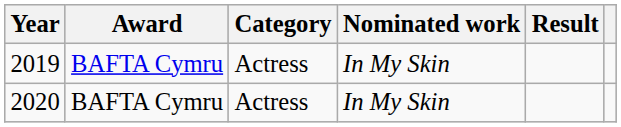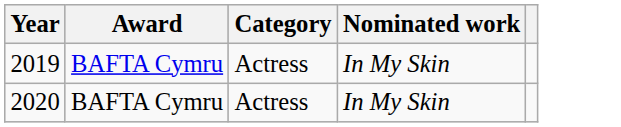- column: Result
